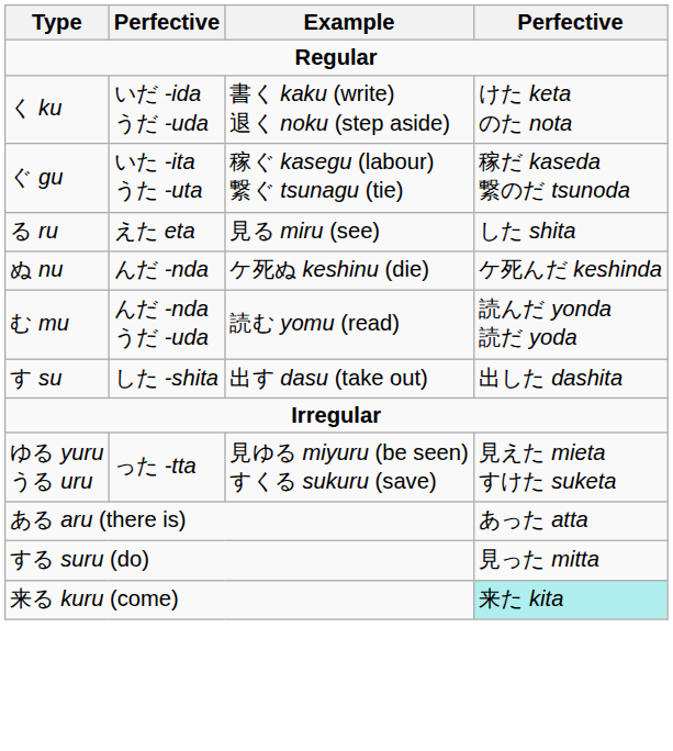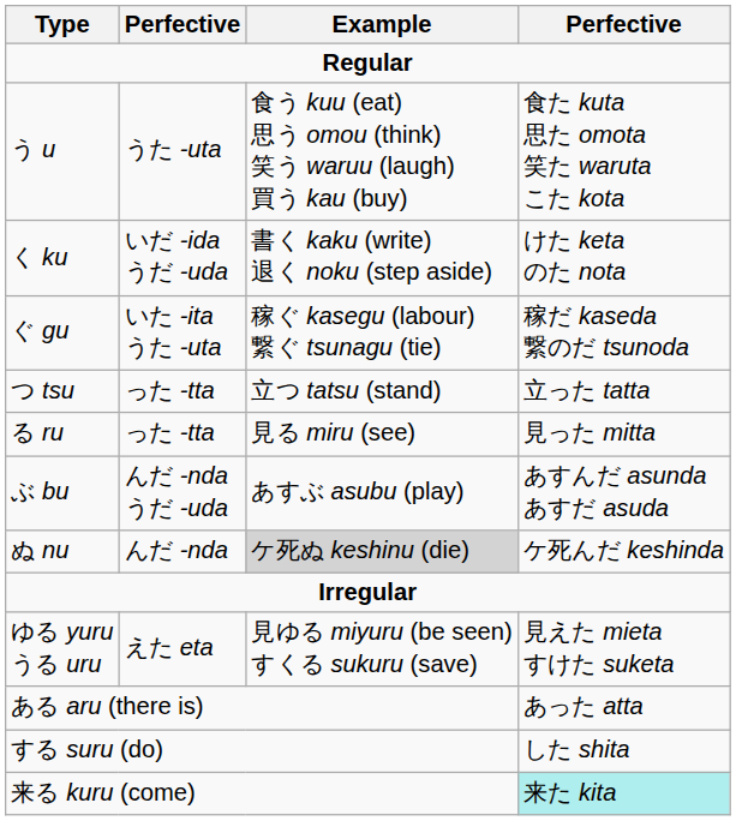+ row: う u | うた -uta | 食う kuu (eat) 思う omou (think) 笑う waruu (laugh) 買う kau (buy) | 食た kuta 思た omota 笑た waruta こた kota
+ row: つ tsu | った -tta | 立つ tatsu (stand) | 立った tatta
る ru | column 2: えた eta -> った -tta
る ru | column 4: した shita -> 見った mitta
+ row: ぶ bu | んだ -nda うだ -uda | あすぶ asubu (play) | あすんだ asunda あすだ asuda
ぬ nu | Example: no background -> lightgrey background
- row: む mu | んだ -nda うだ -uda | 読む yomu (read) | 読んだ yonda 読だ yoda
- row: す su | した -shita | 出す dasu (take out) | 出した dashita
ゆる yuru うる uru | column 2: った -tta -> えた eta
する suru (do) | column 4: 見った mitta -> した shita
